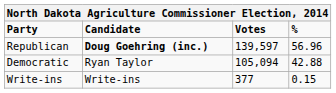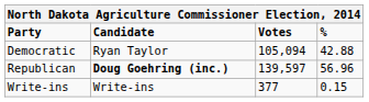rows swapped: Republican <-> Democratic
